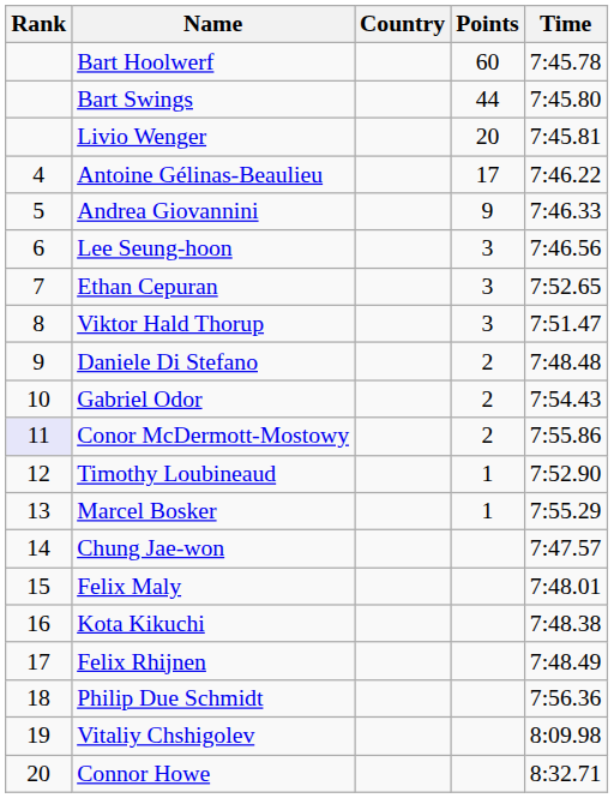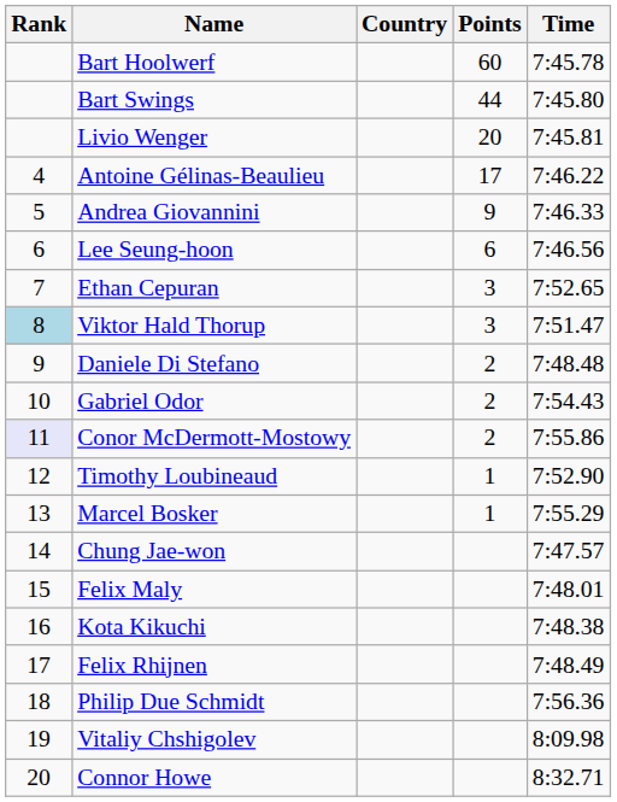Lee Seung-hoon | Points: 3 -> 6
Viktor Hald Thorup | Rank: no background -> lightblue background
